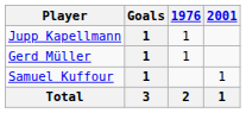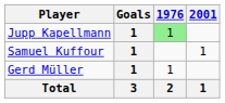Jupp Kapellmann | 1976: no background -> lightgreen background
rows swapped: Samuel Kuffour <-> Gerd Müller
